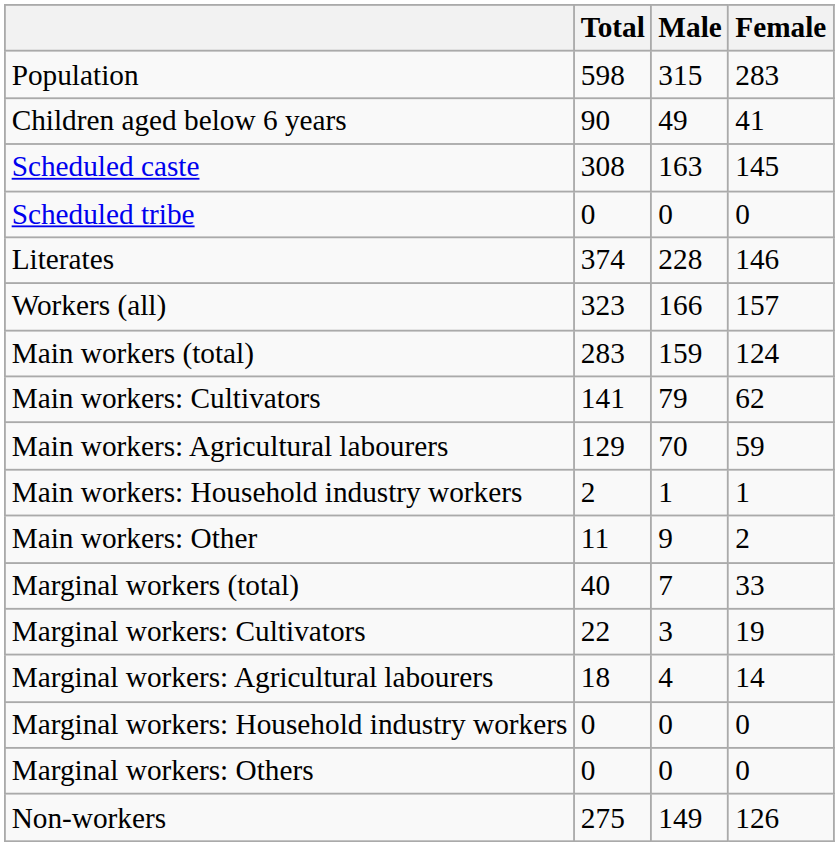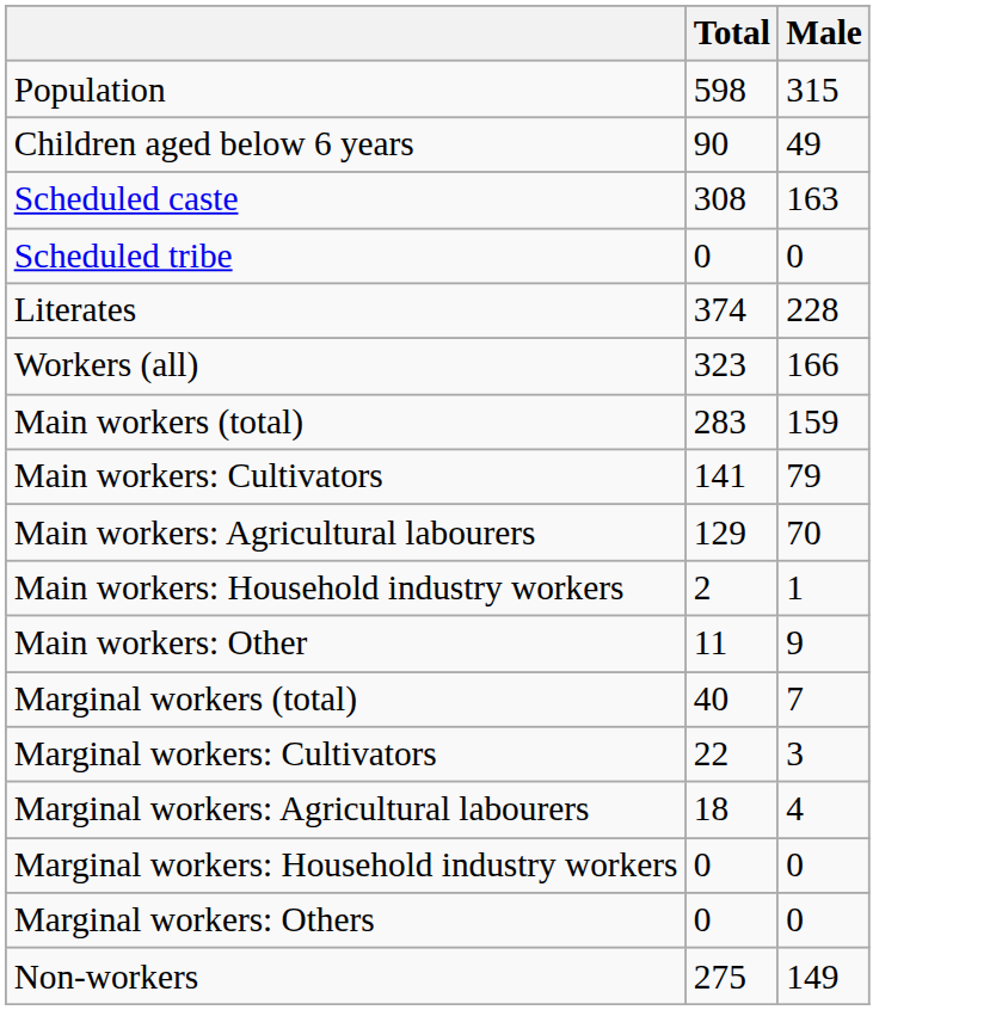- column: Female | 283 | 41 | 145 | 0 | 146 | 157 | 124 | 62 | 59 | 1 | 2 | 33 | 19 | 14 | 0 | 0 | 126
